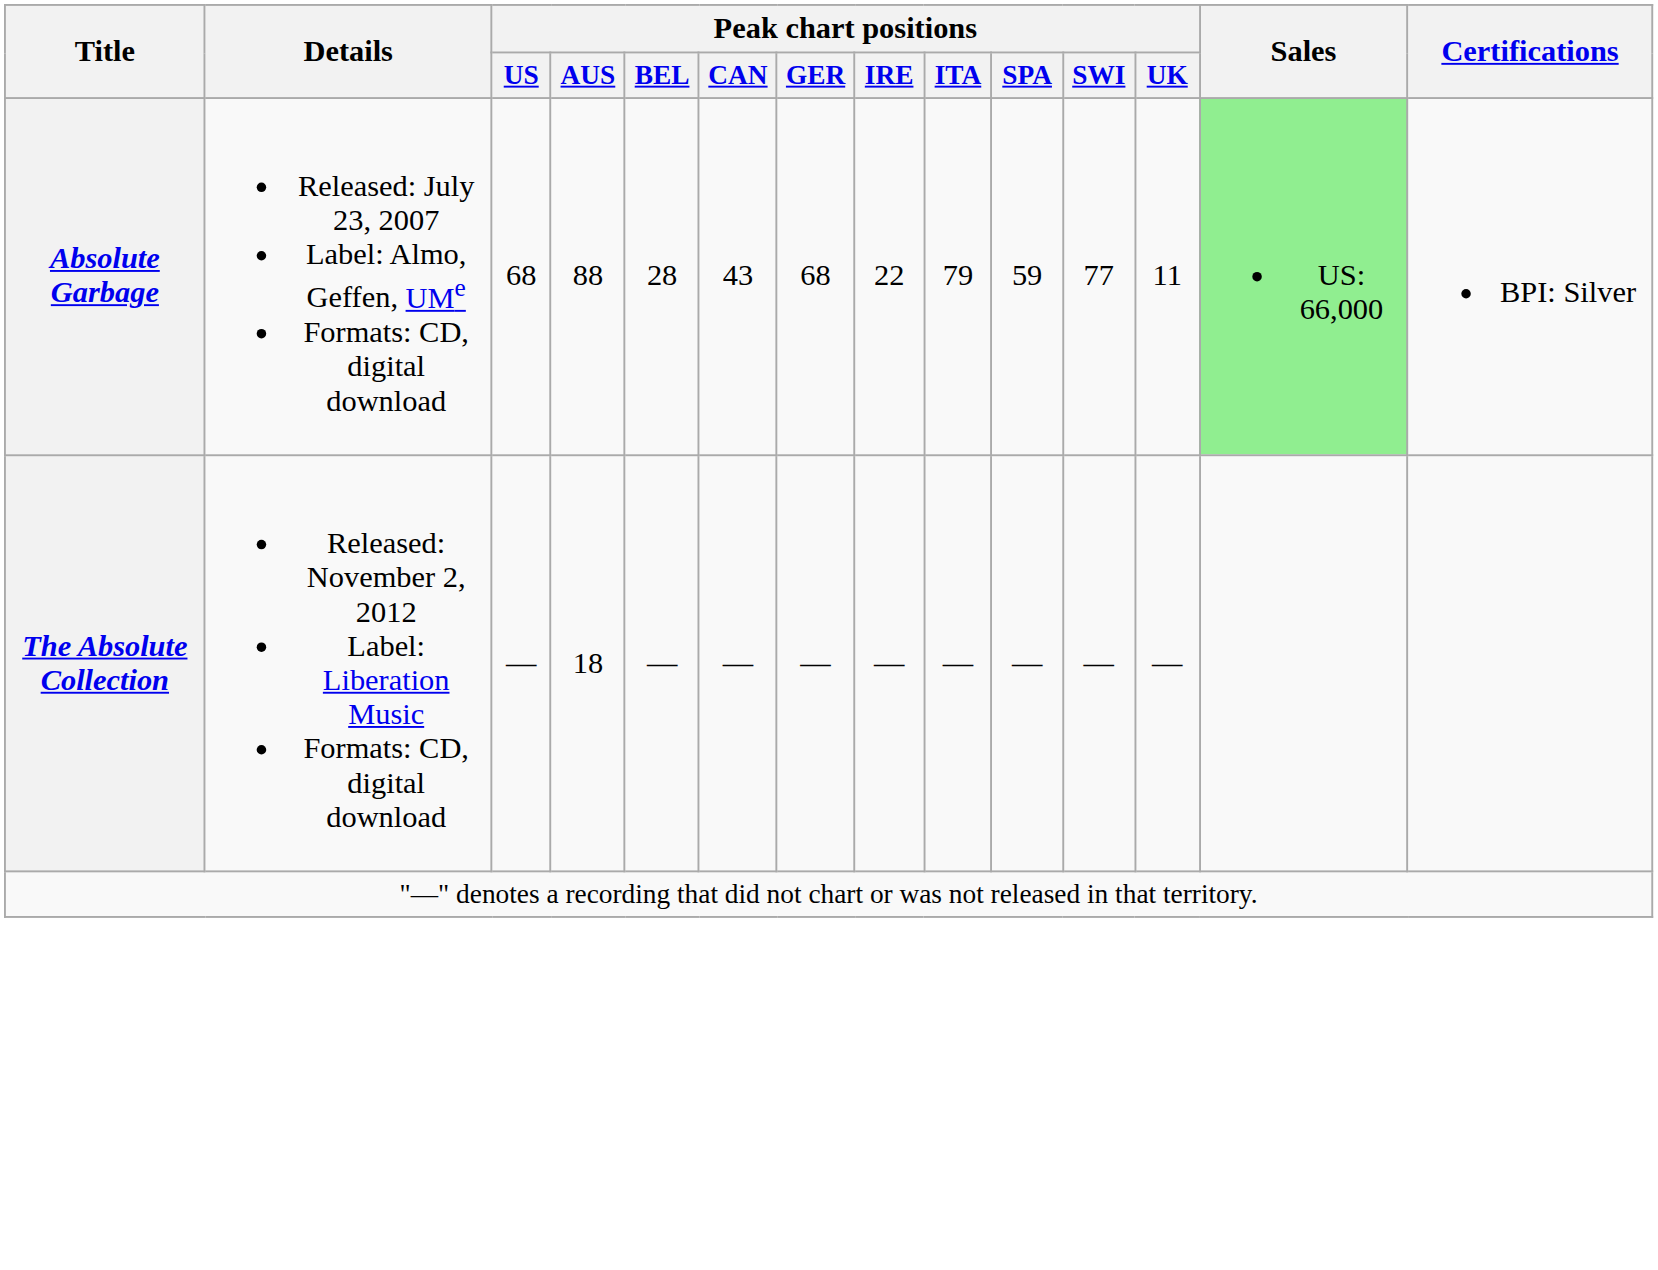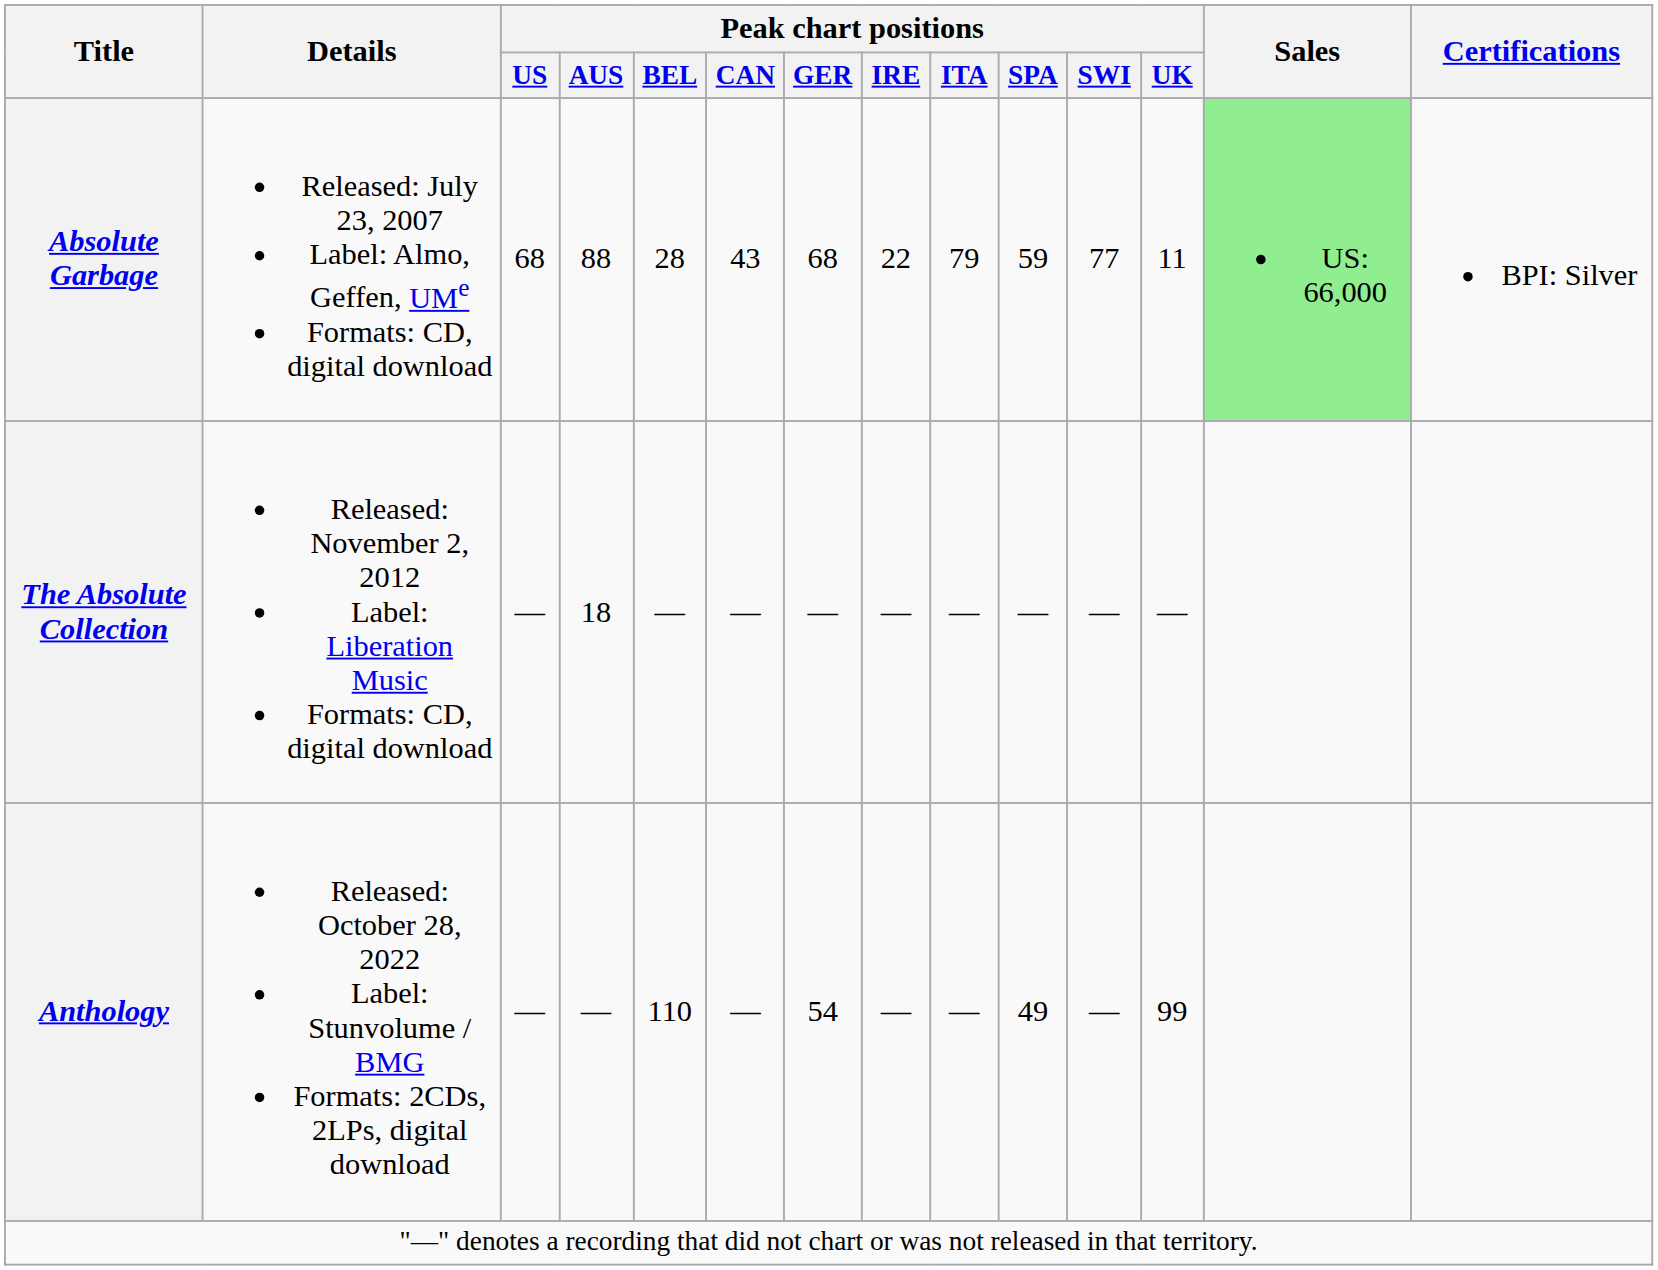+ row: Anthology | Released: October 28, 2022 Label: Stunvolume / BMG Formats: 2CDs, 2LPs, digital download | — | — | 110 | — | 54 | — | — | 49 | — | 99
